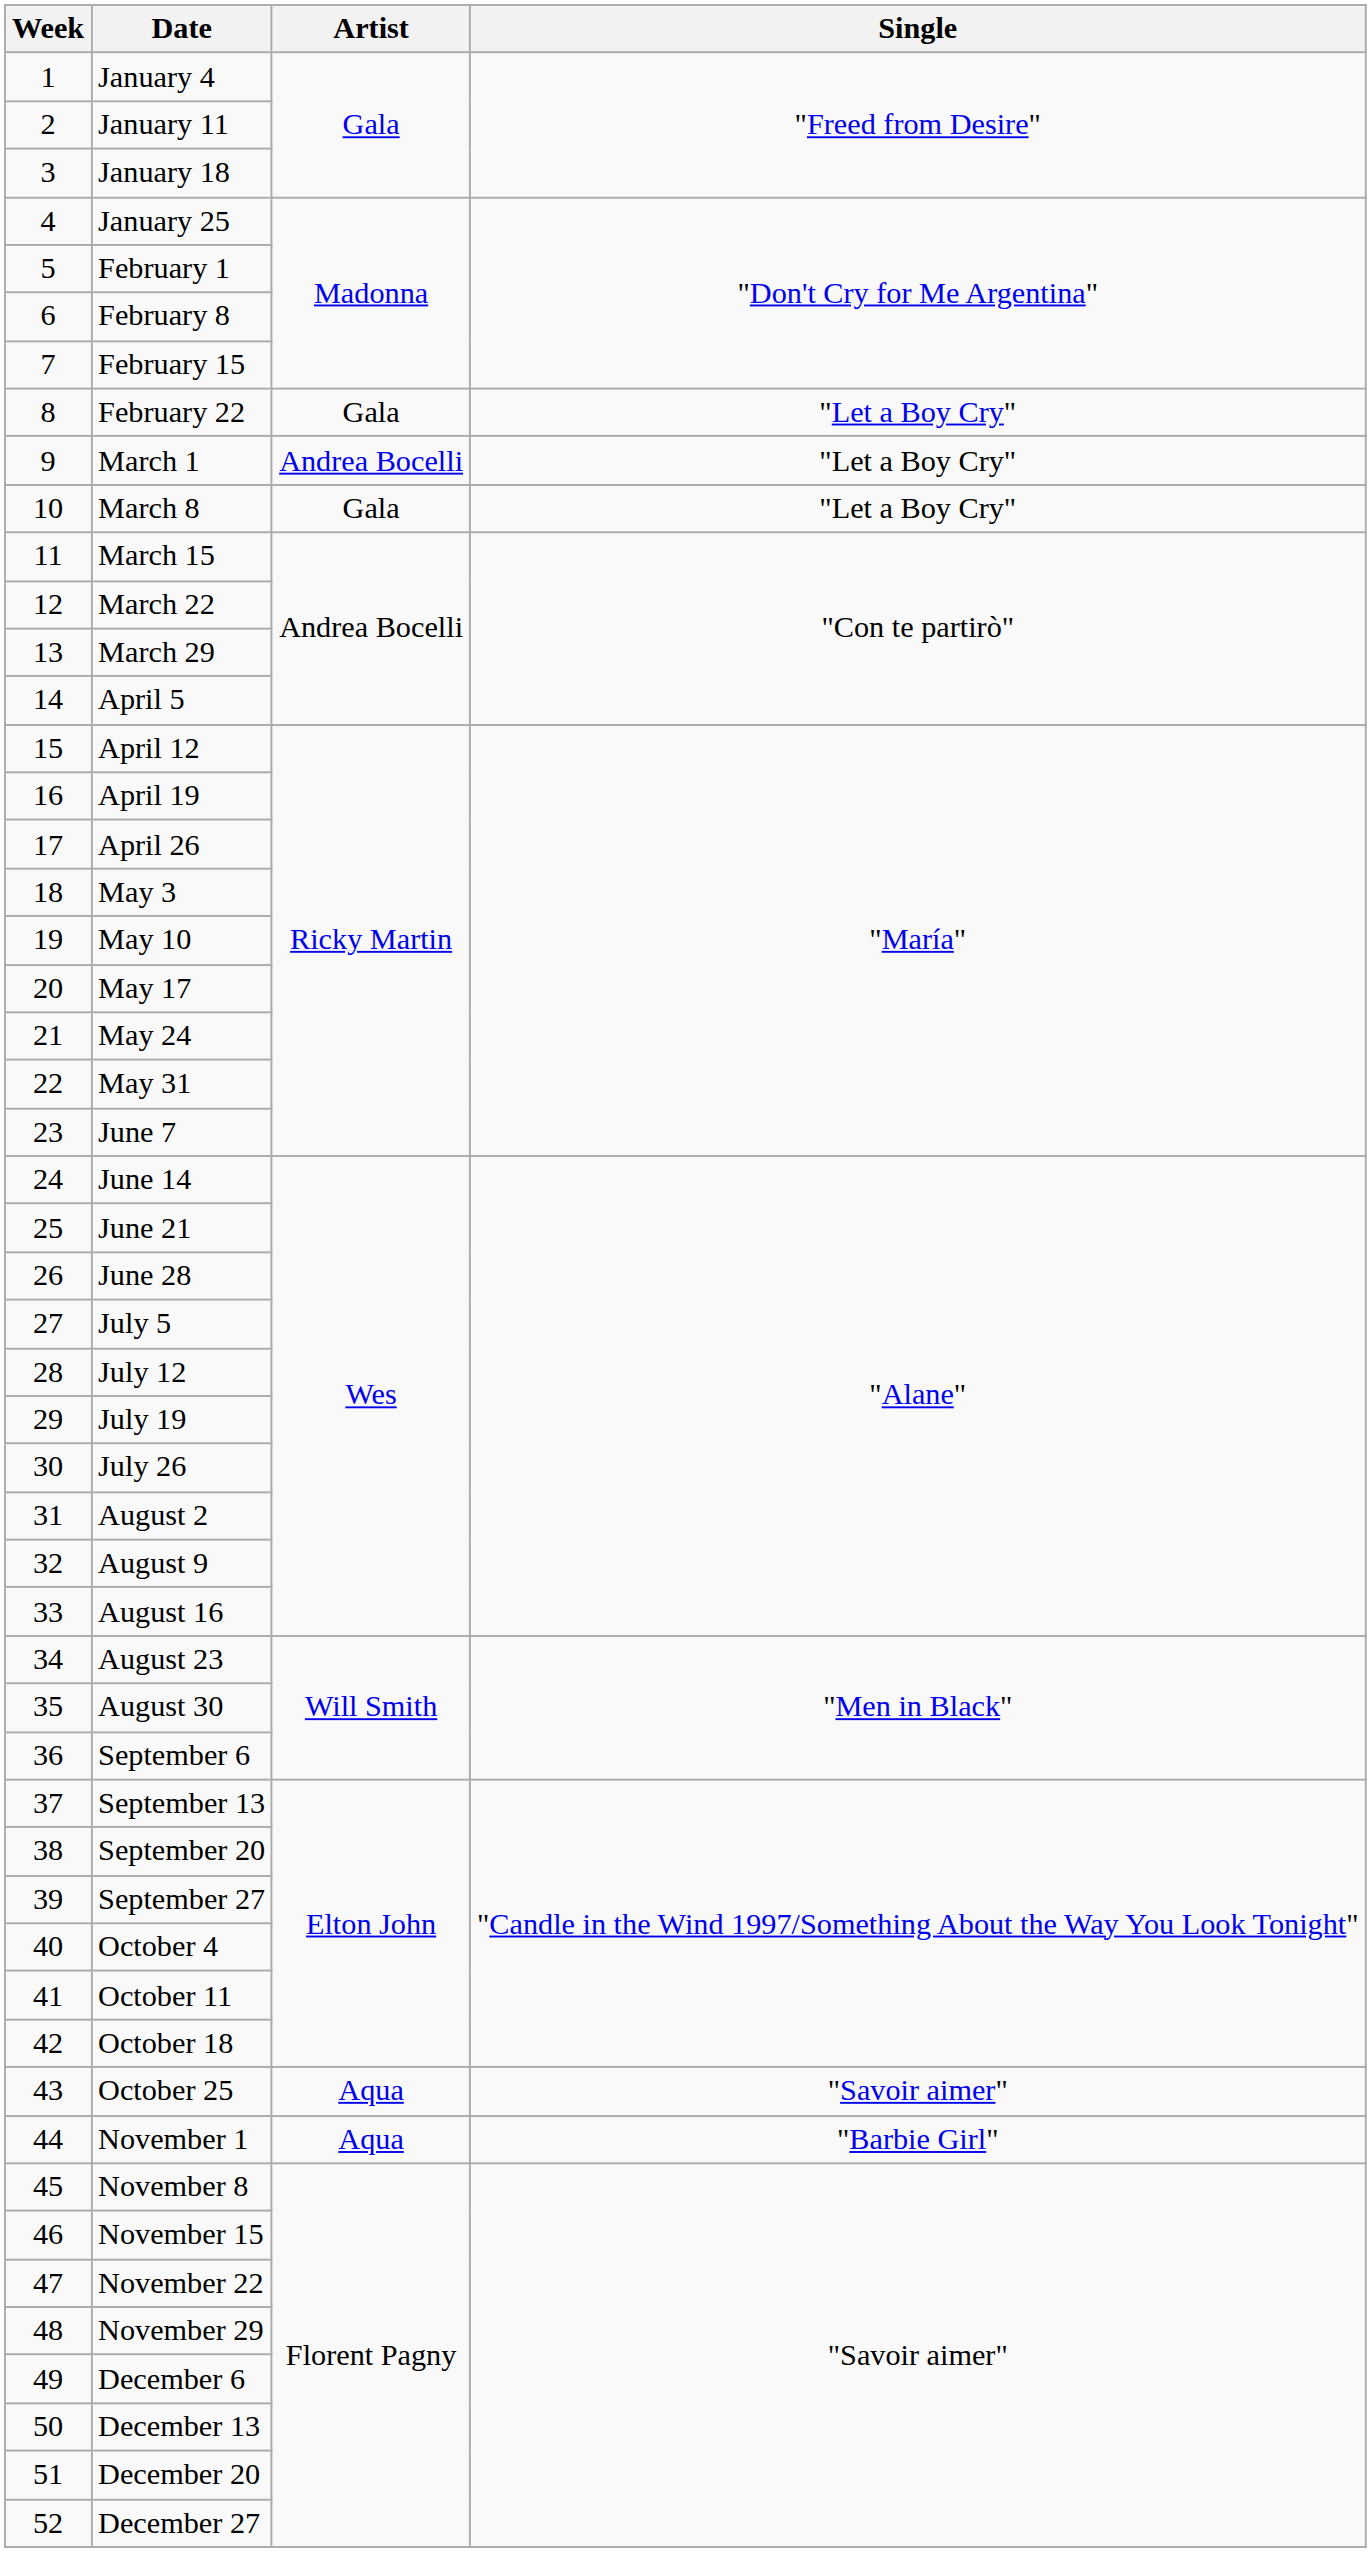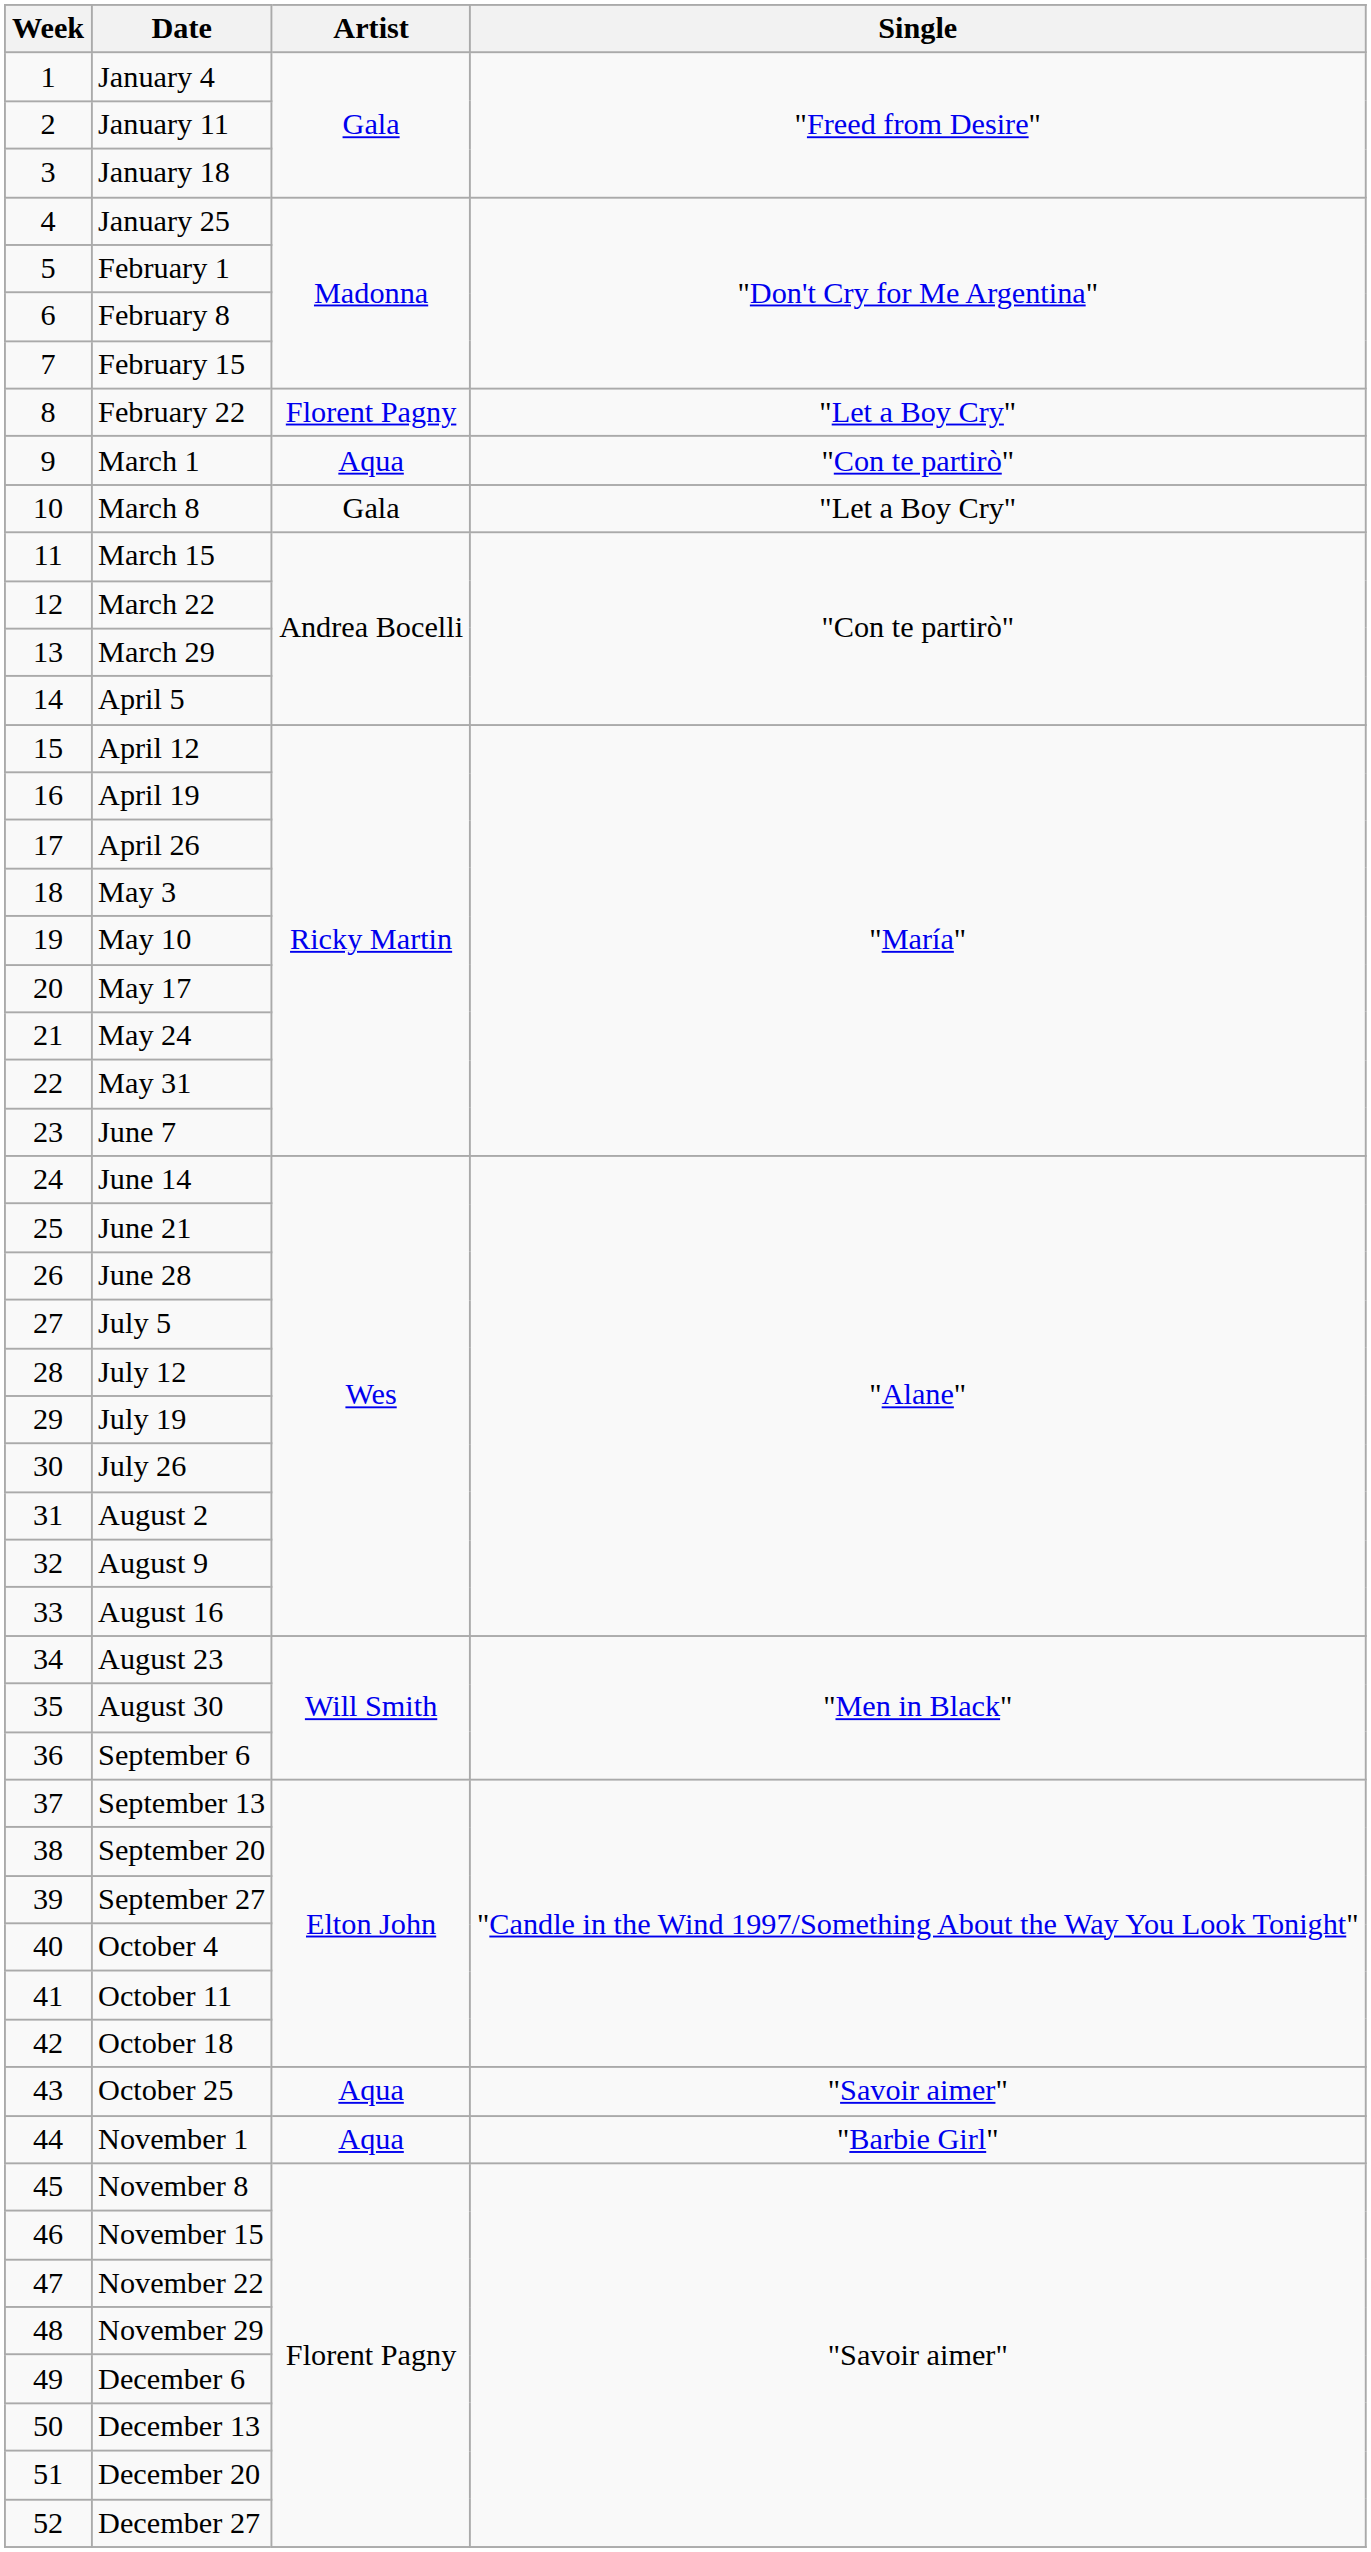February 22 | Artist: Gala -> Florent Pagny
March 1 | Artist: Andrea Bocelli -> Aqua
March 1 | Single: "Let a Boy Cry" -> "Con te partirò"
